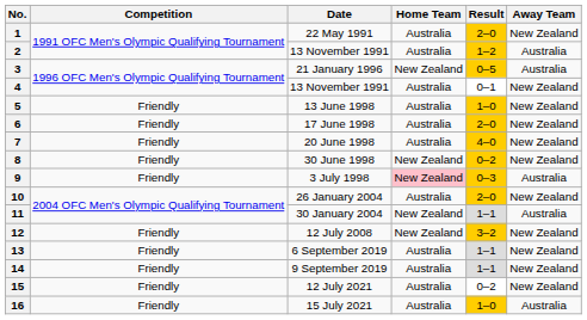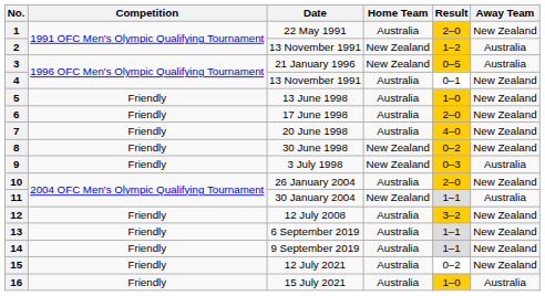2 | Home Team: Australia -> New Zealand
9 | Home Team: pink background -> no background
12 | Home Team: New Zealand -> Australia
